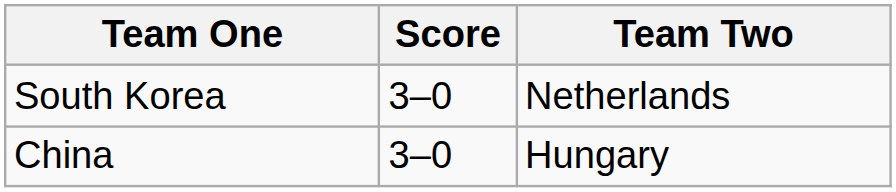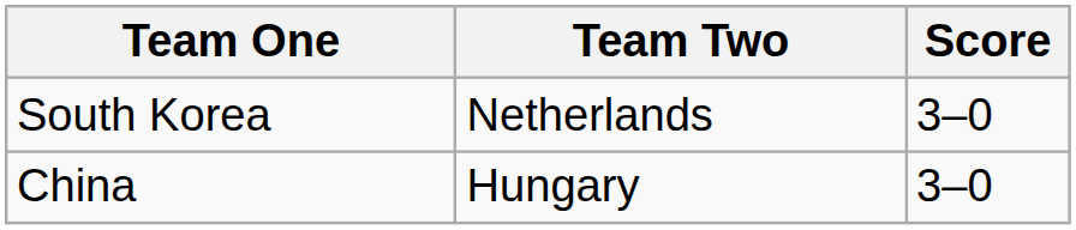columns swapped: Team Two <-> Score
